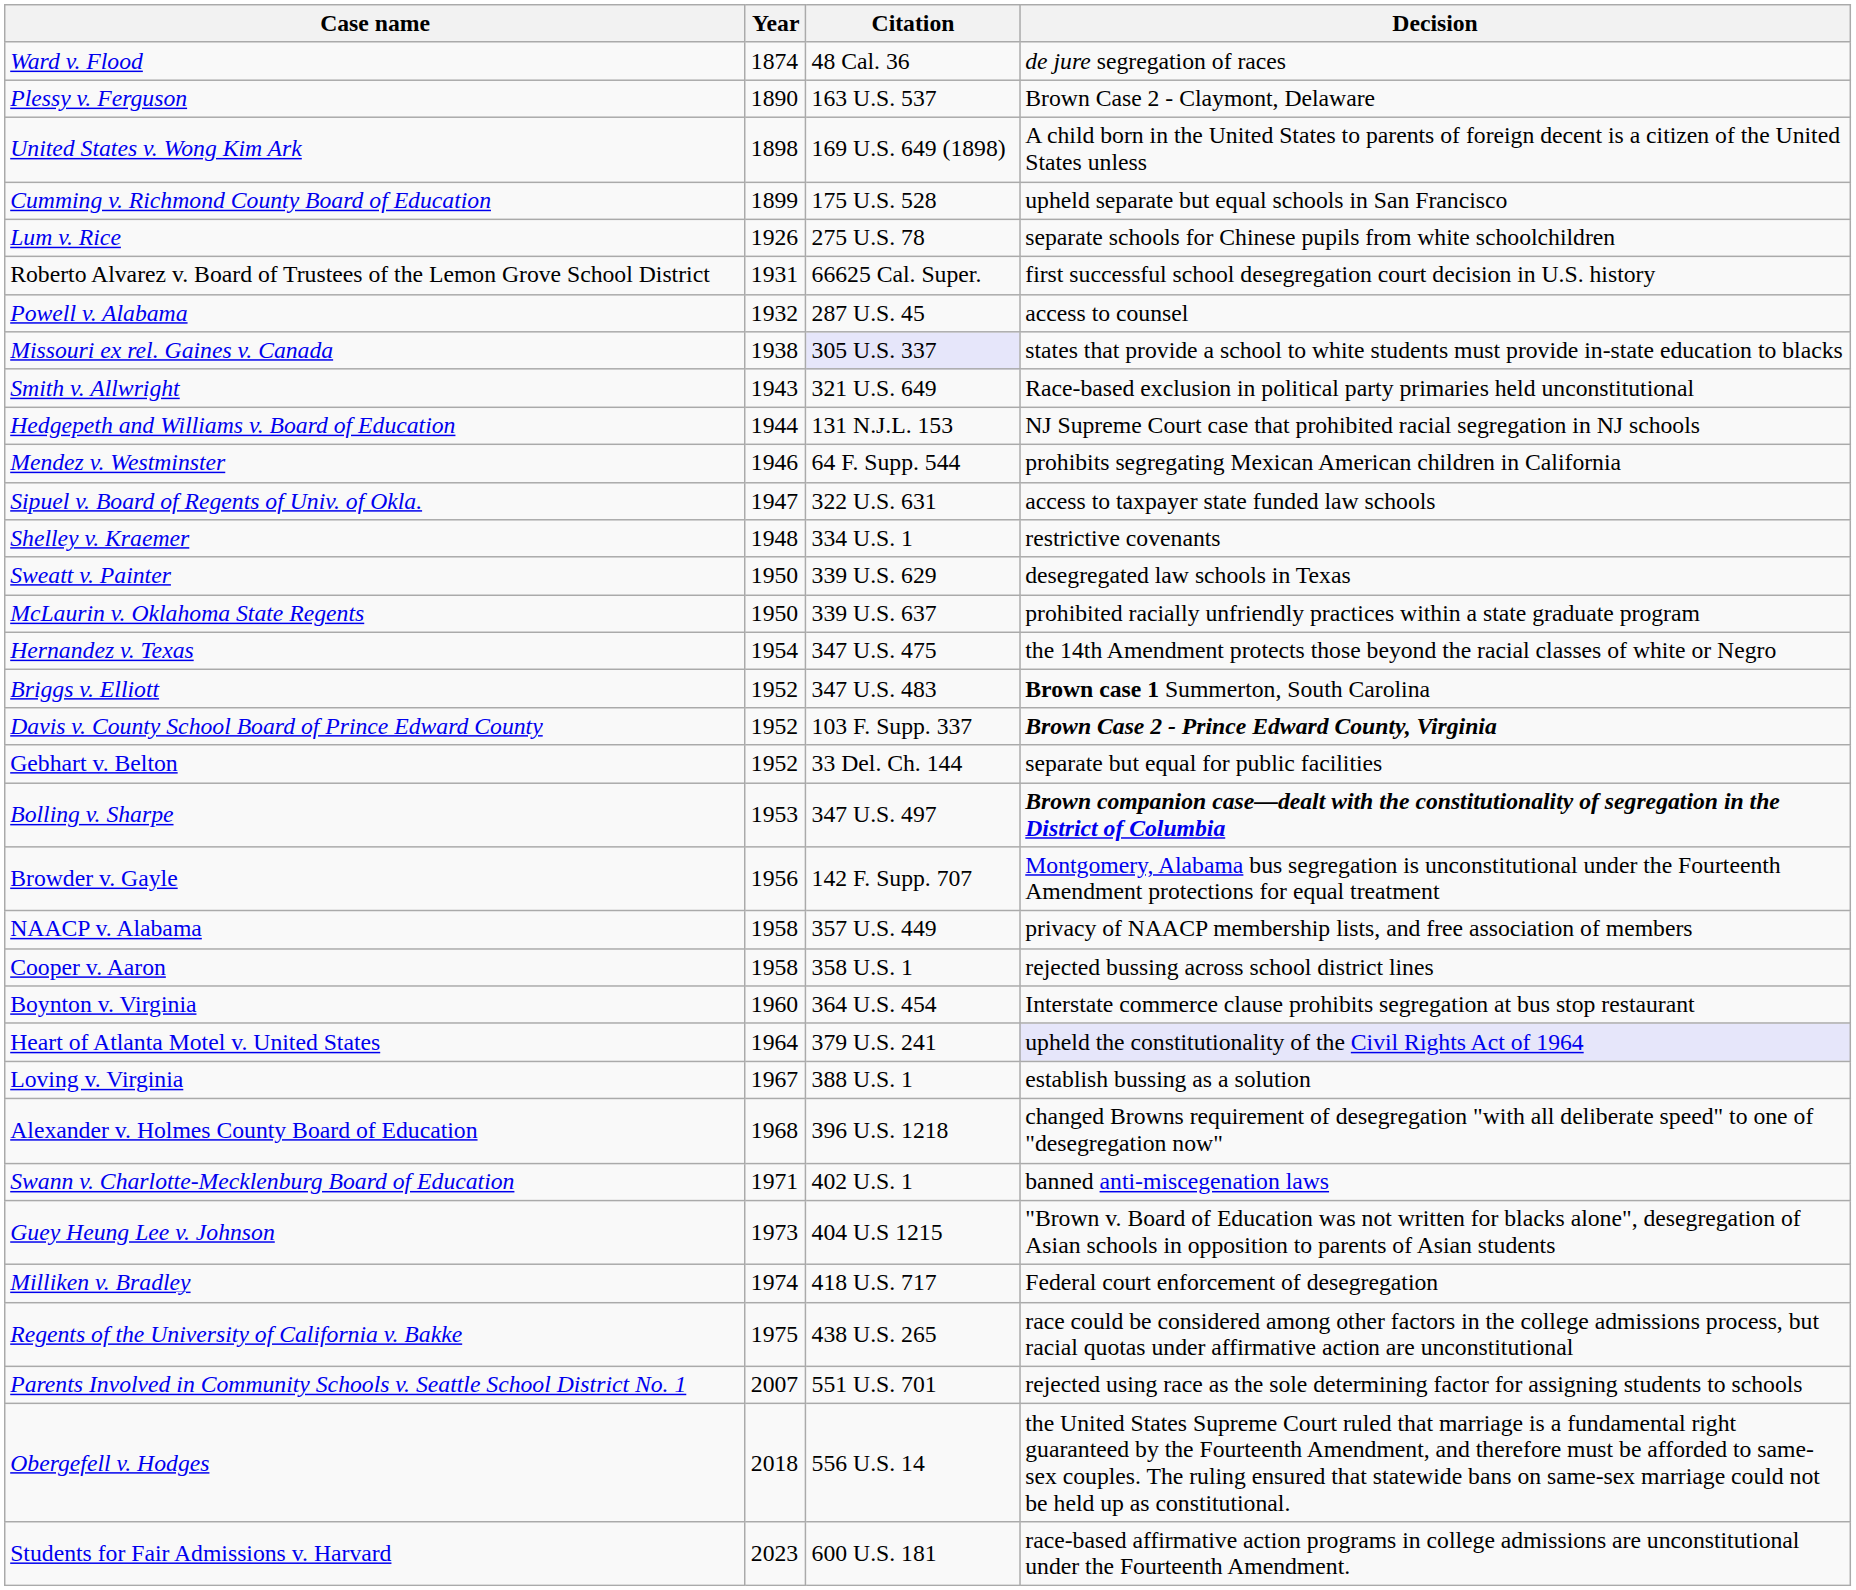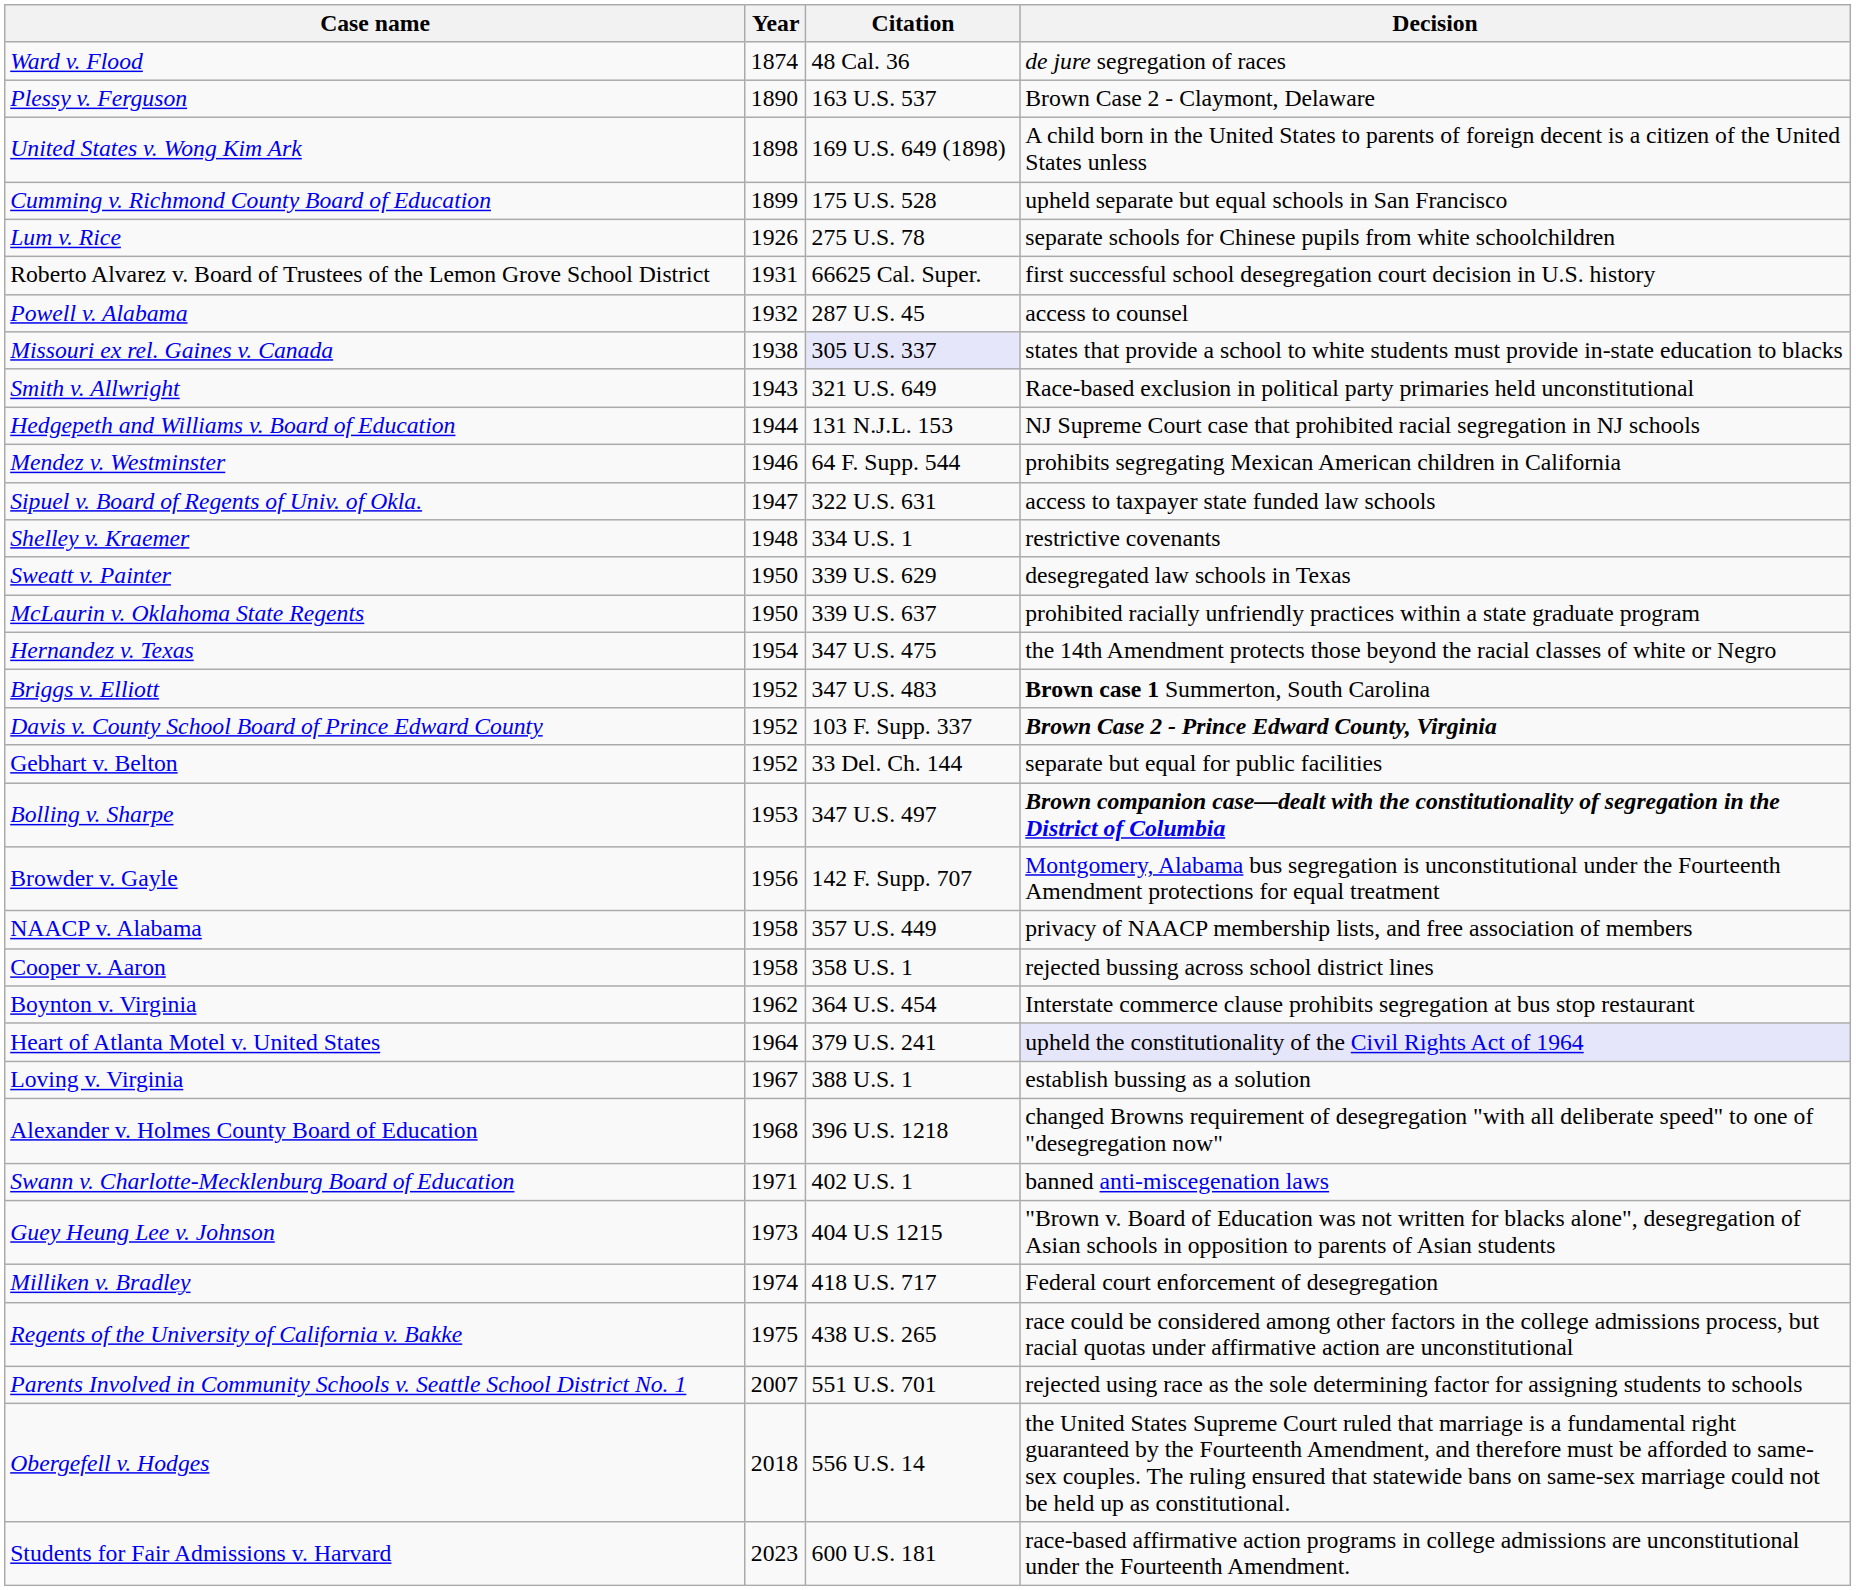Boynton v. Virginia | Year: 1960 -> 1962
